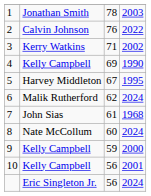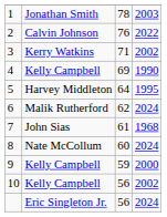5 | column 3: 67 -> 64
10 | column 4: 2001 -> 2002
